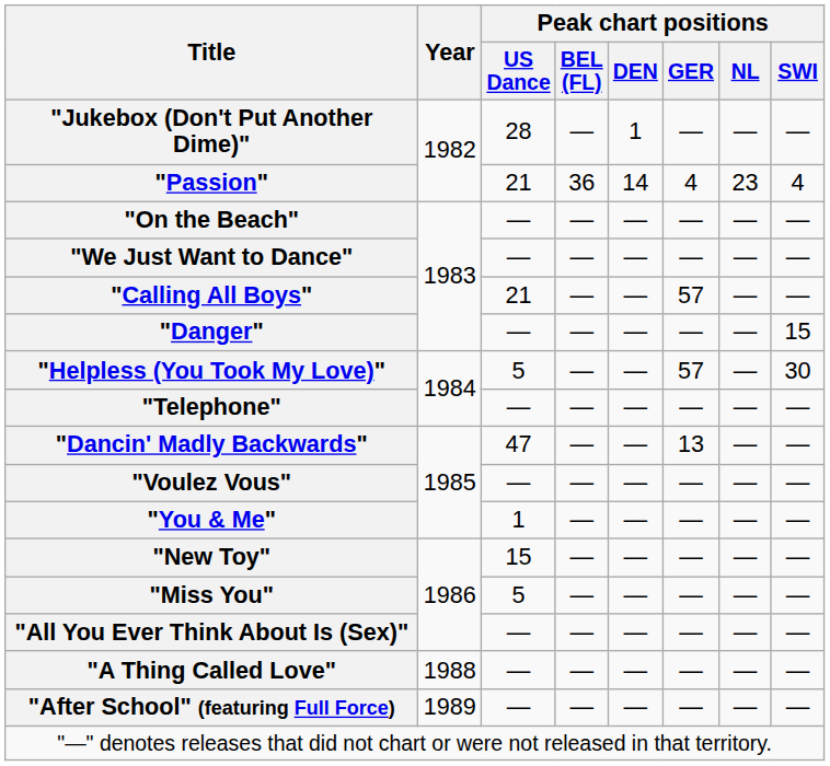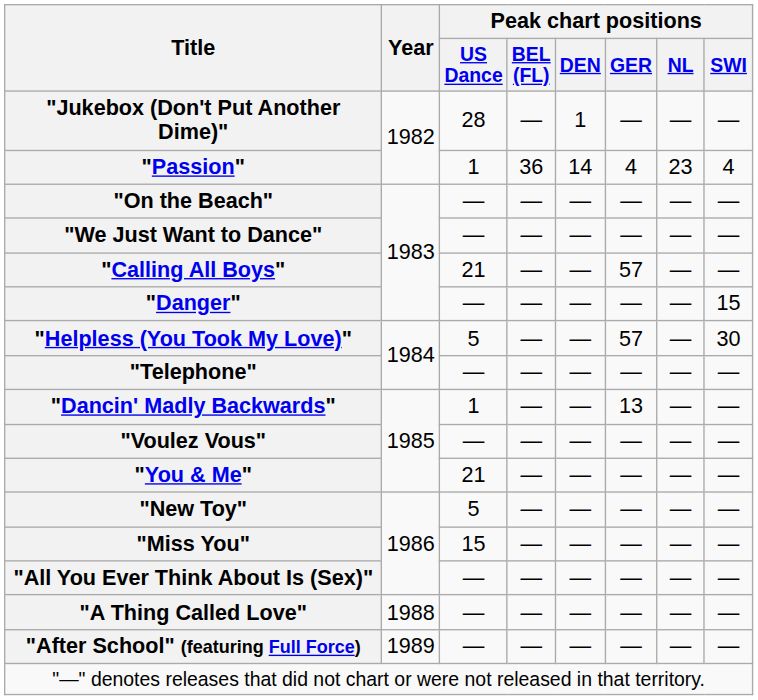"Passion" | Peak chart positions / US Dance: 21 -> 1
"Dancin' Madly Backwards" | Peak chart positions / US Dance: 47 -> 1
"You & Me" | Peak chart positions / US Dance: 1 -> 21
"New Toy" | Peak chart positions / US Dance: 15 -> 5
"Miss You" | Peak chart positions / US Dance: 5 -> 15
